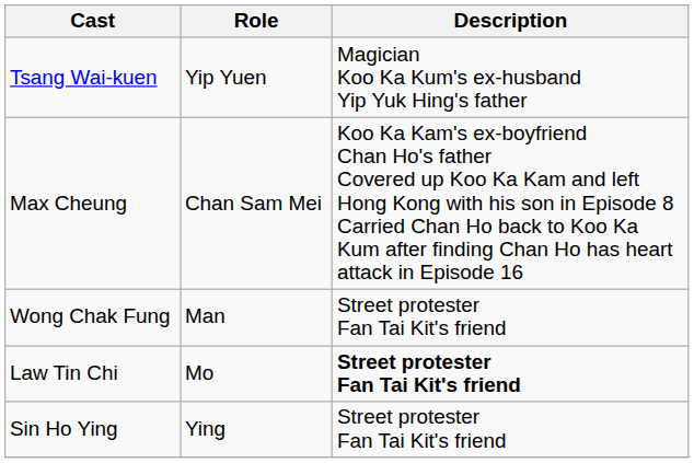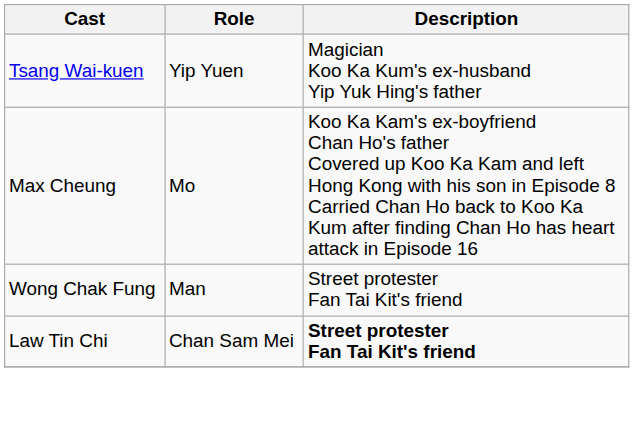Max Cheung | Role: Chan Sam Mei -> Mo
Law Tin Chi | Role: Mo -> Chan Sam Mei
- row: Sin Ho Ying | Ying | Street protester Fan Tai Kit's friend
